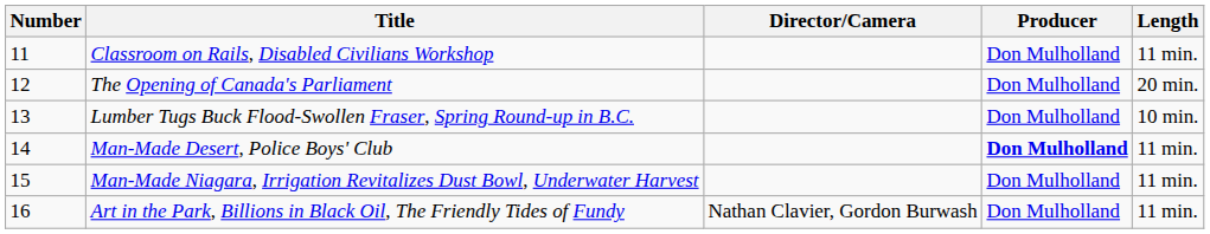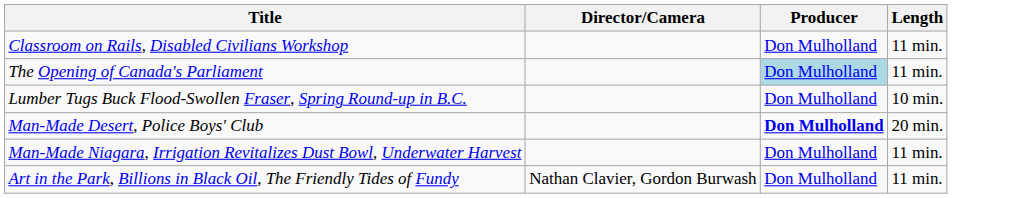- column: Number | 11 | 12 | 13 | 14 | 15 | 16
The Opening of Canada's Parliament | Producer: no background -> lightblue background
The Opening of Canada's Parliament | Length: 20 min. -> 11 min.
Man-Made Desert, Police Boys' Club | Length: 11 min. -> 20 min.
